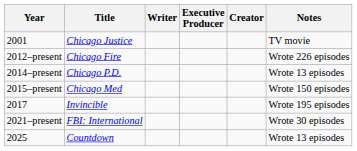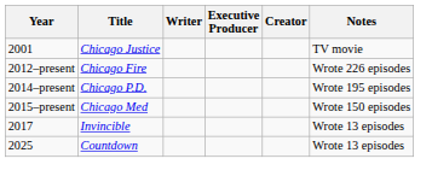2014–present | Notes: Wrote 13 episodes -> Wrote 195 episodes
2017 | Notes: Wrote 195 episodes -> Wrote 13 episodes
- row: 2021–present | FBI: International | Wrote 30 episodes
